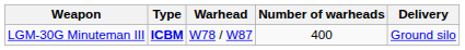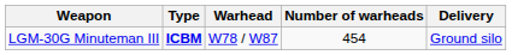LGM-30G Minuteman III | Number of warheads: 400 -> 454
